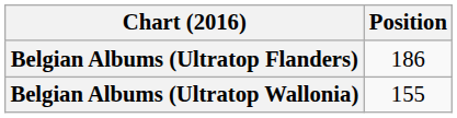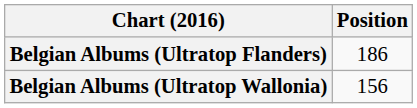Belgian Albums (Ultratop Wallonia) | Position: 155 -> 156
